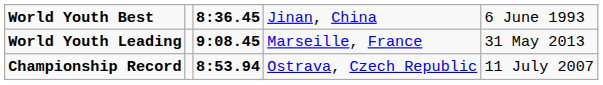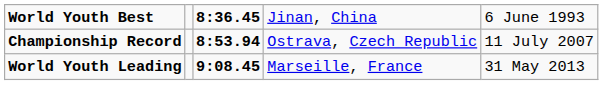rows swapped: Championship Record <-> World Youth Leading
